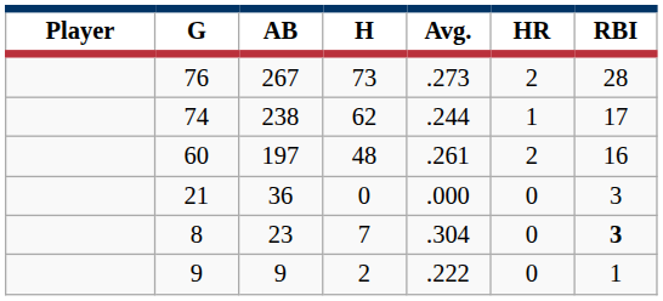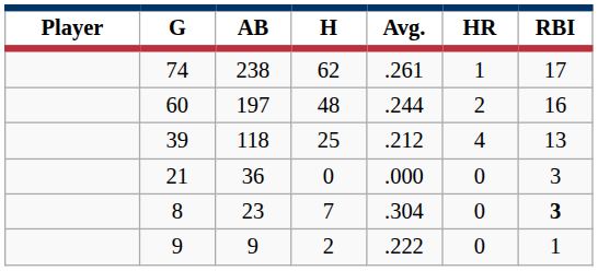- row: 76 | 267 | 73 | .273 | 2 | 28
74 | Avg.: .244 -> .261
60 | Avg.: .261 -> .244
+ row: 39 | 118 | 25 | .212 | 4 | 13
